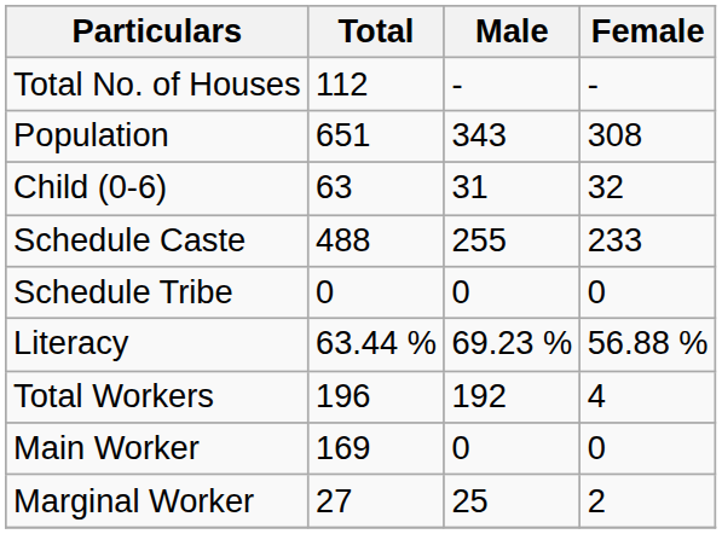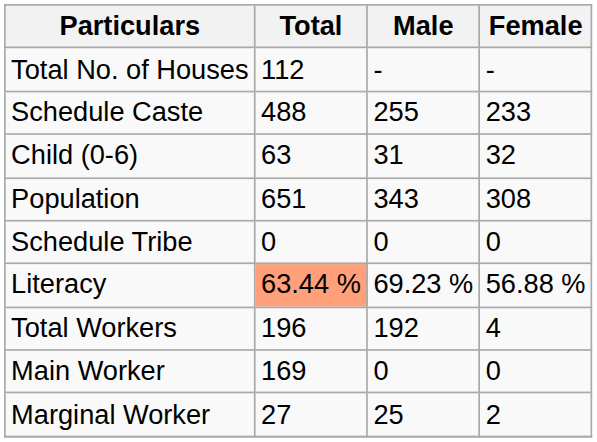rows swapped: Population <-> Schedule Caste
Literacy | Total: no background -> lightsalmon background
